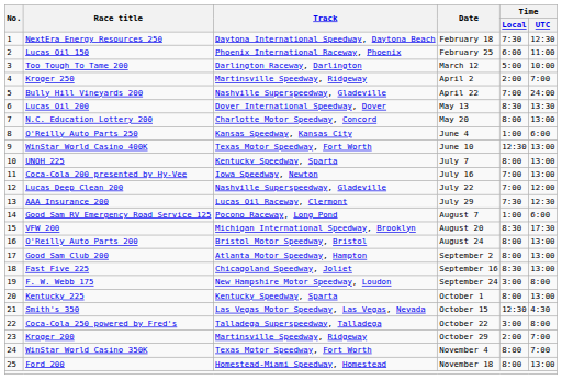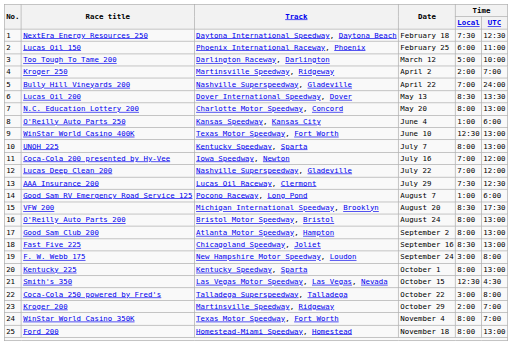Coca-Cola 200 presented by Hy-Vee | Time / UTC: 13:00 -> 12:00
